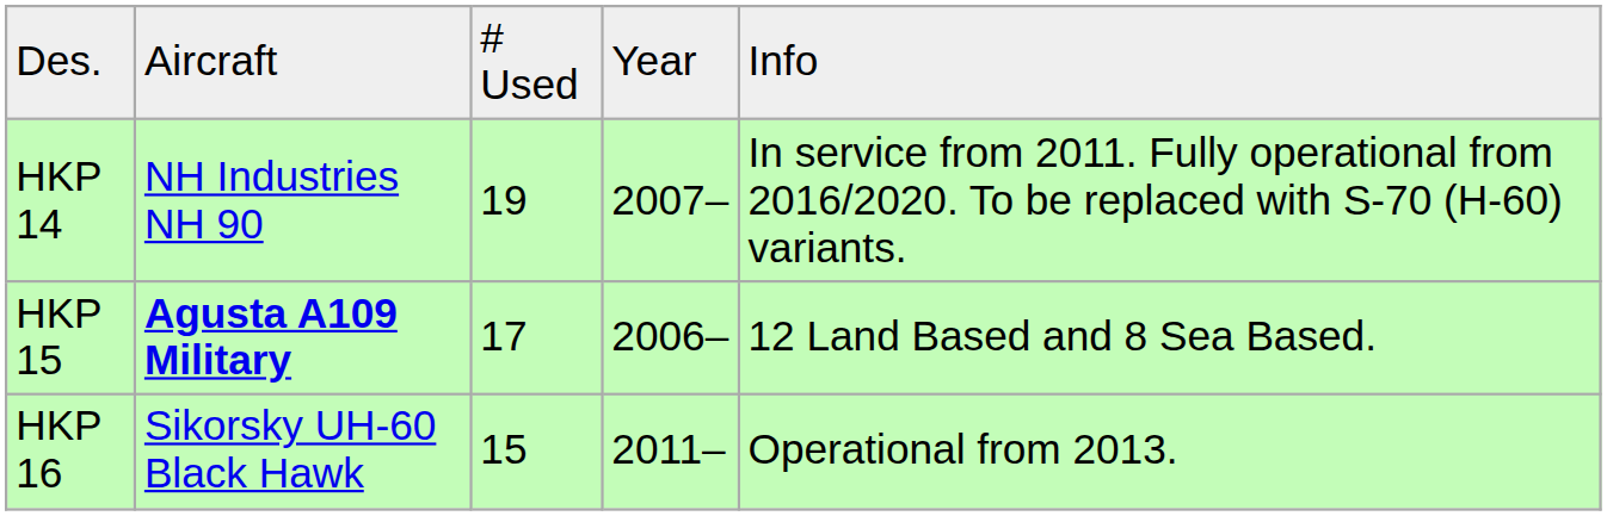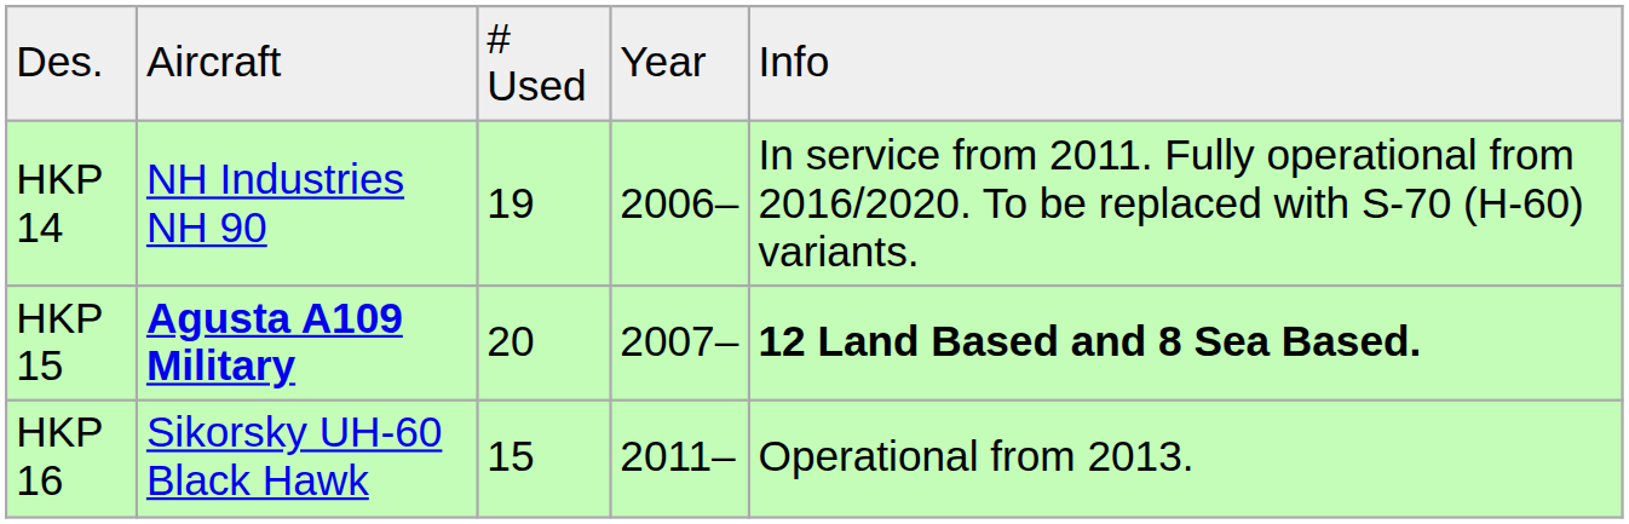HKP 14 | column 4: 2007– -> 2006–
HKP 15 | column 3: 17 -> 20
HKP 15 | column 4: 2006– -> 2007–
HKP 15 | column 5: normal -> bold
